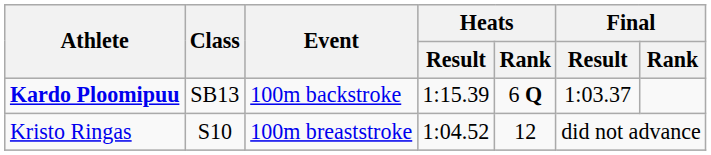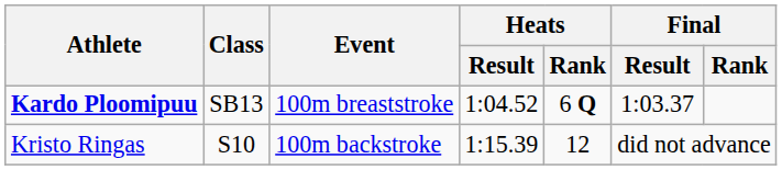Kardo Ploomipuu | Event: 100m backstroke -> 100m breaststroke
Kardo Ploomipuu | Heats / Result: 1:15.39 -> 1:04.52
Kristo Ringas | Event: 100m breaststroke -> 100m backstroke
Kristo Ringas | Heats / Result: 1:04.52 -> 1:15.39
